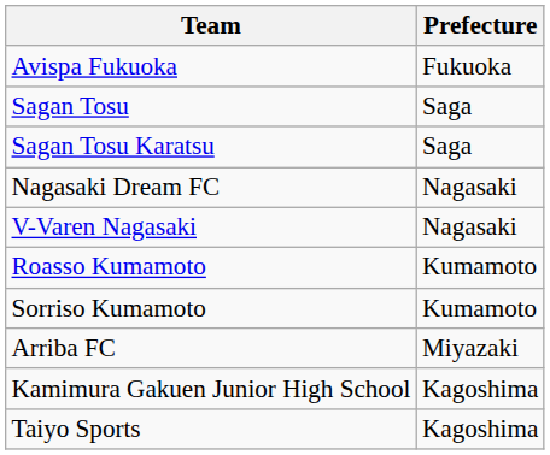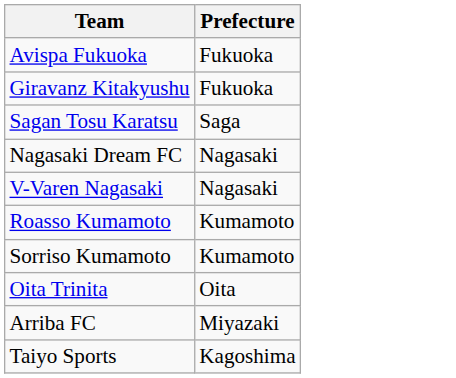+ row: Giravanz Kitakyushu | Fukuoka
- row: Sagan Tosu | Saga
+ row: Oita Trinita | Oita
- row: Kamimura Gakuen Junior High School | Kagoshima
